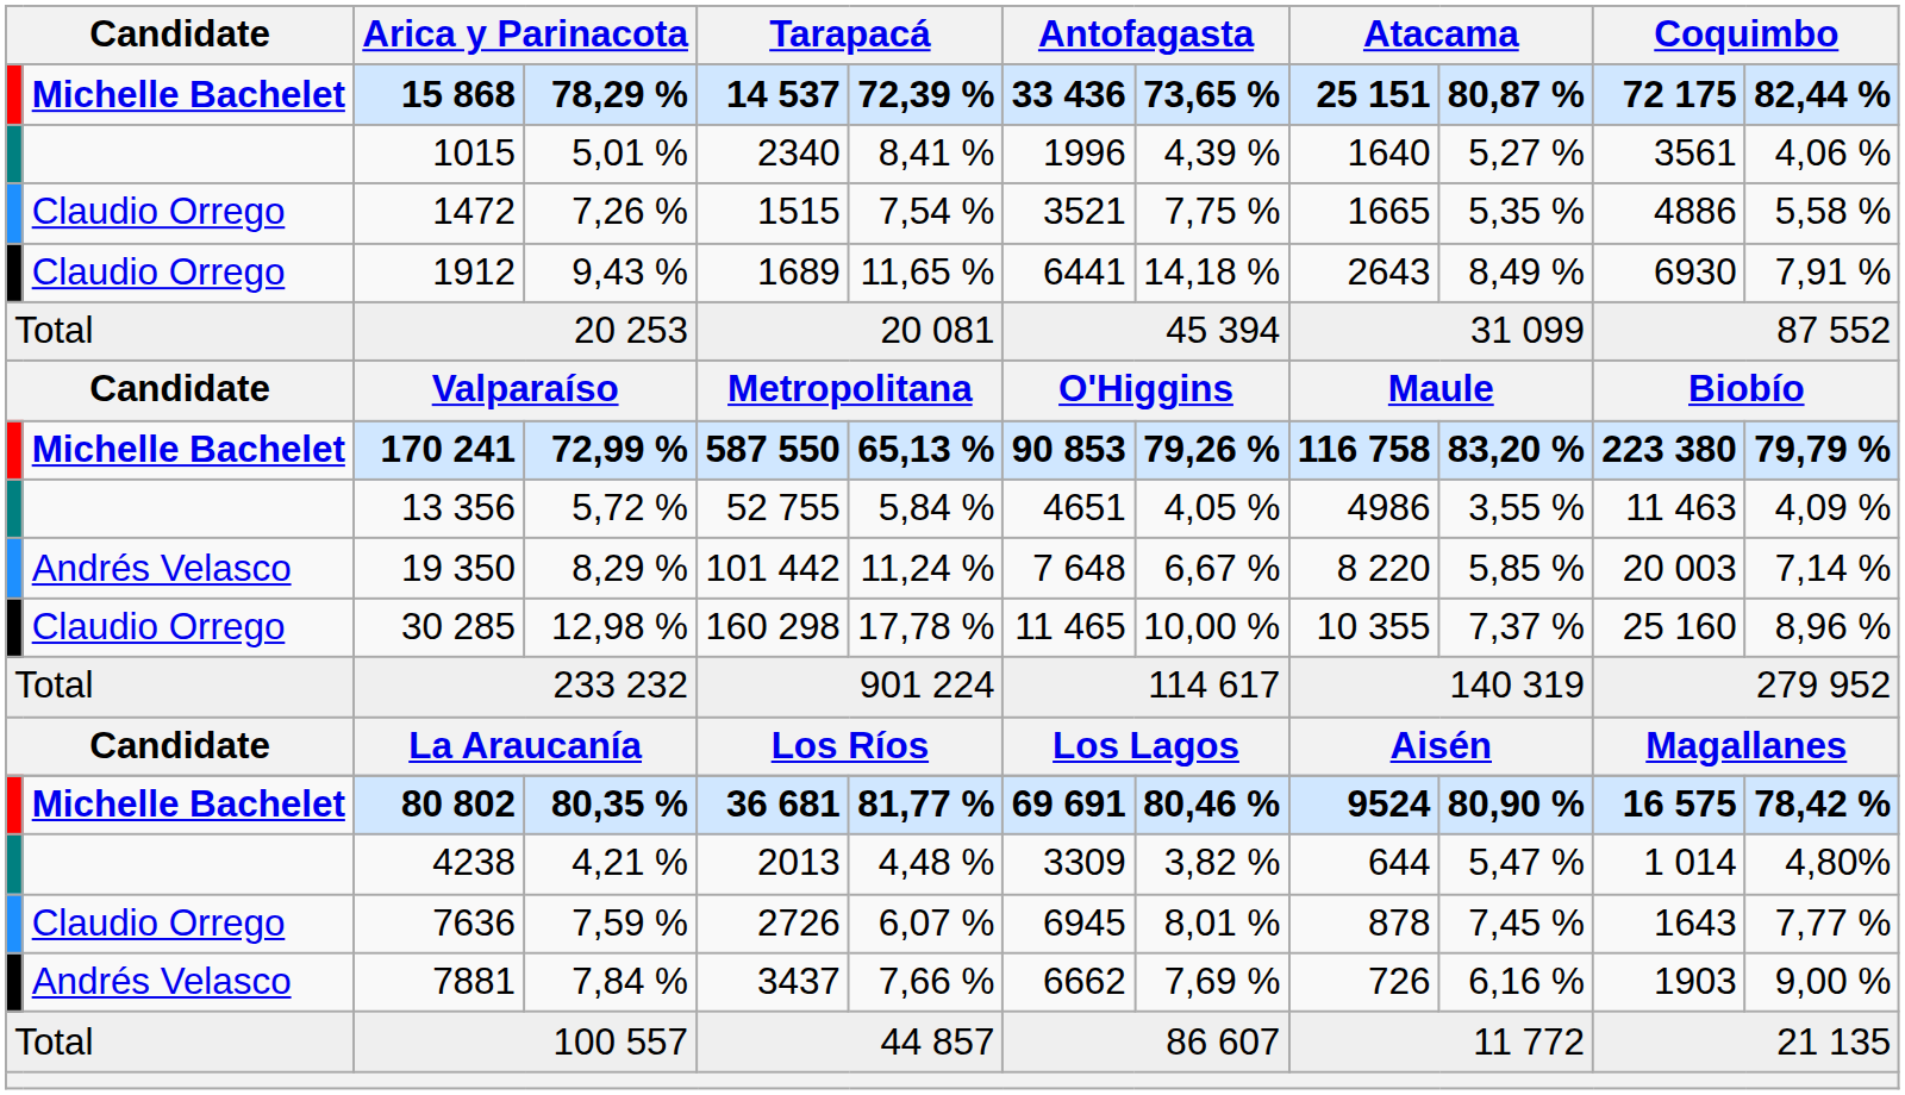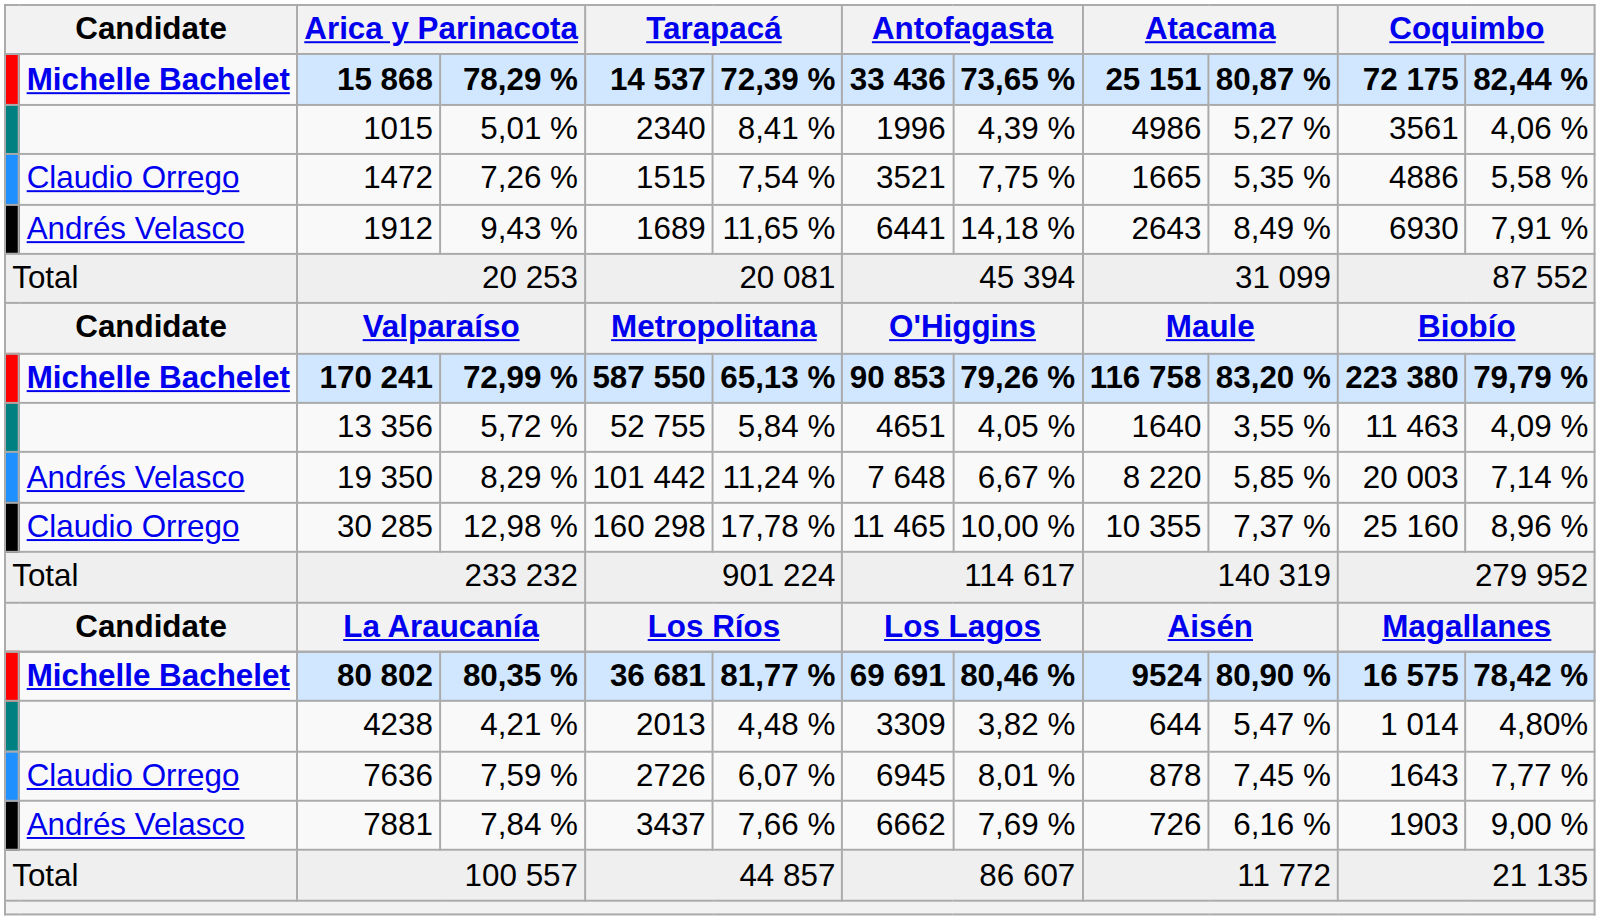1015 | column 9: 1640 -> 4986
1912 | column 2: Claudio Orrego -> Andrés Velasco
13 356 | column 9: 4986 -> 1640
